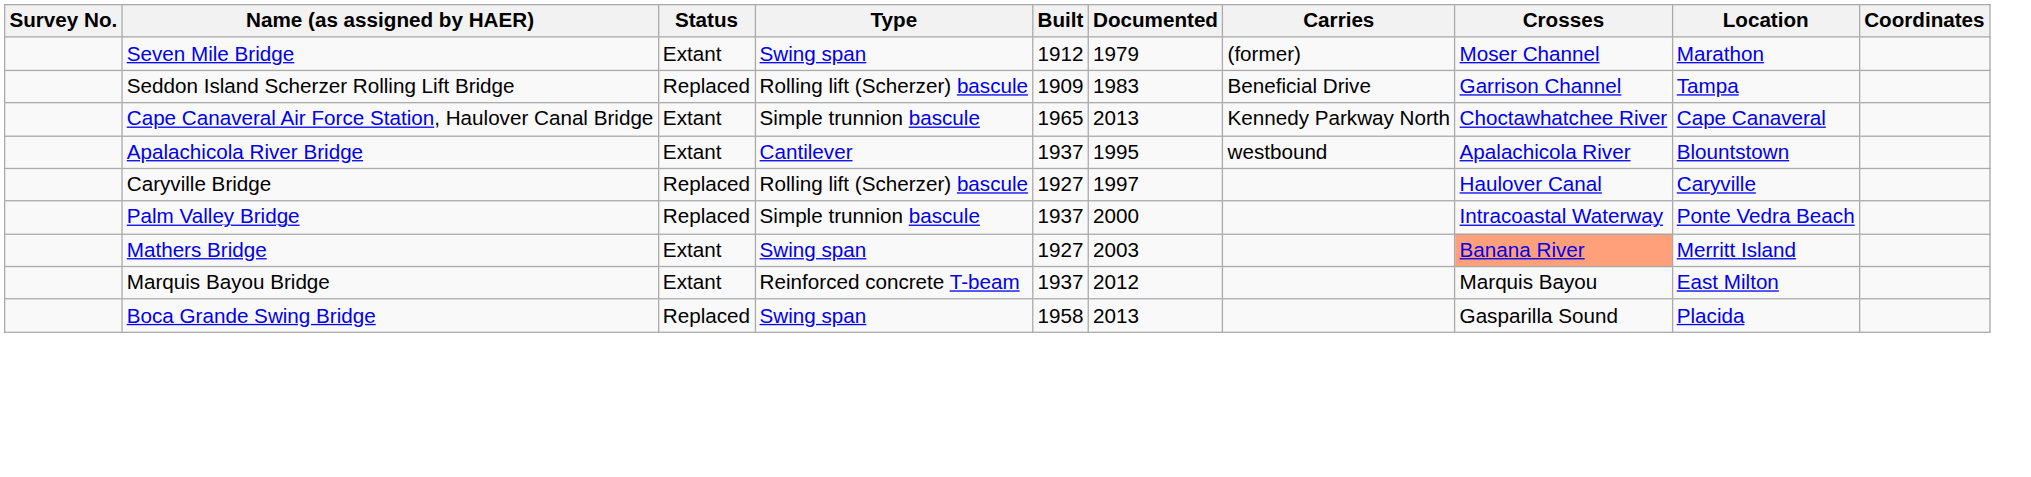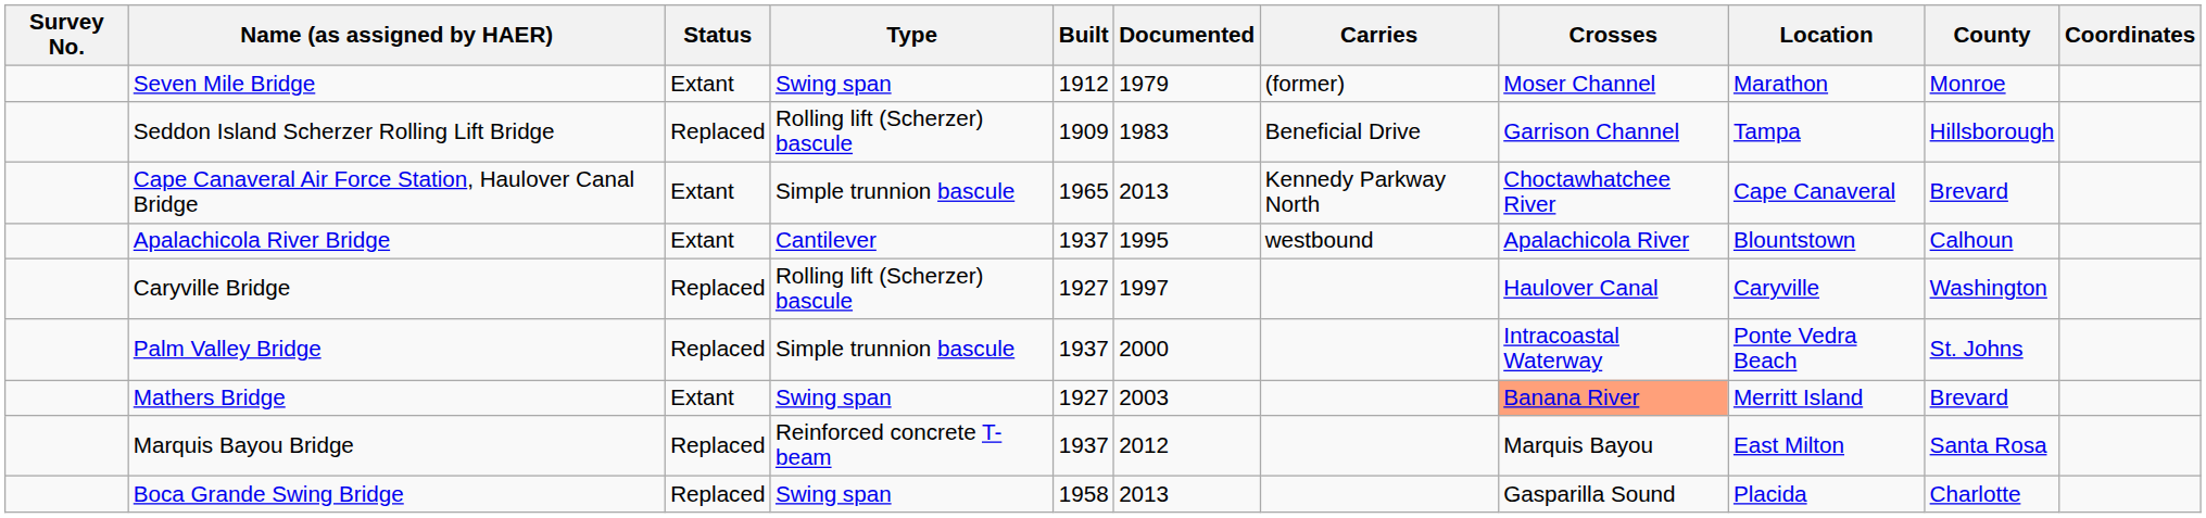+ column: County | Monroe | Hillsborough | Brevard | Calhoun | Washington | St. Johns | Brevard | Santa Rosa | Charlotte
Marquis Bayou Bridge | Status: Extant -> Replaced
